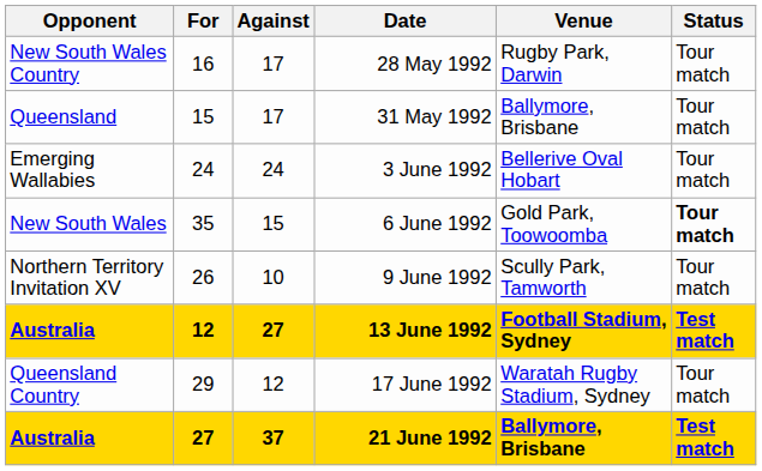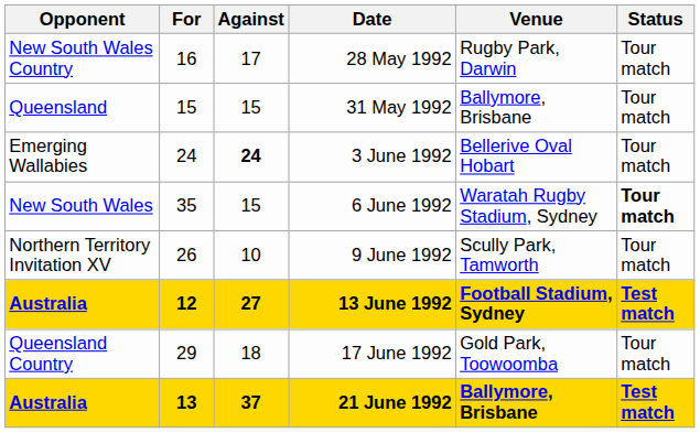31 May 1992 | Against: 17 -> 15
3 June 1992 | Against: normal -> bold
6 June 1992 | Venue: Gold Park, Toowoomba -> Waratah Rugby Stadium, Sydney
17 June 1992 | Against: 12 -> 18
17 June 1992 | Venue: Waratah Rugby Stadium, Sydney -> Gold Park, Toowoomba
21 June 1992 | For: 27 -> 13
